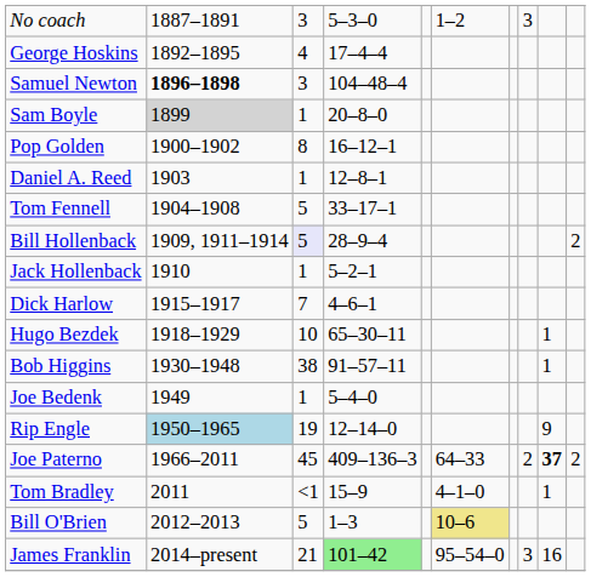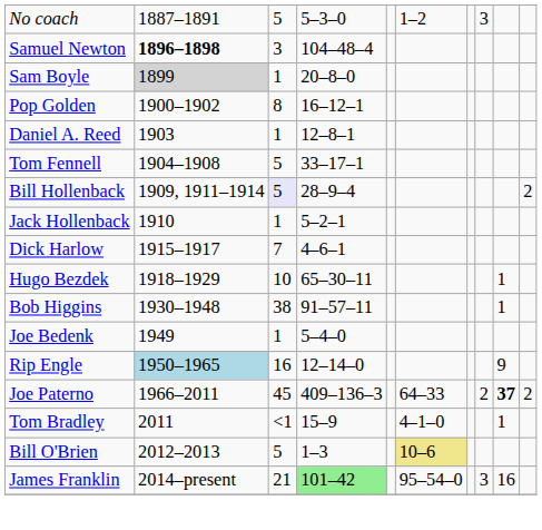No coach | column 3: 3 -> 5
- row: George Hoskins | 1892–1895 | 4 | 17–4–4
Rip Engle | column 3: 19 -> 16
